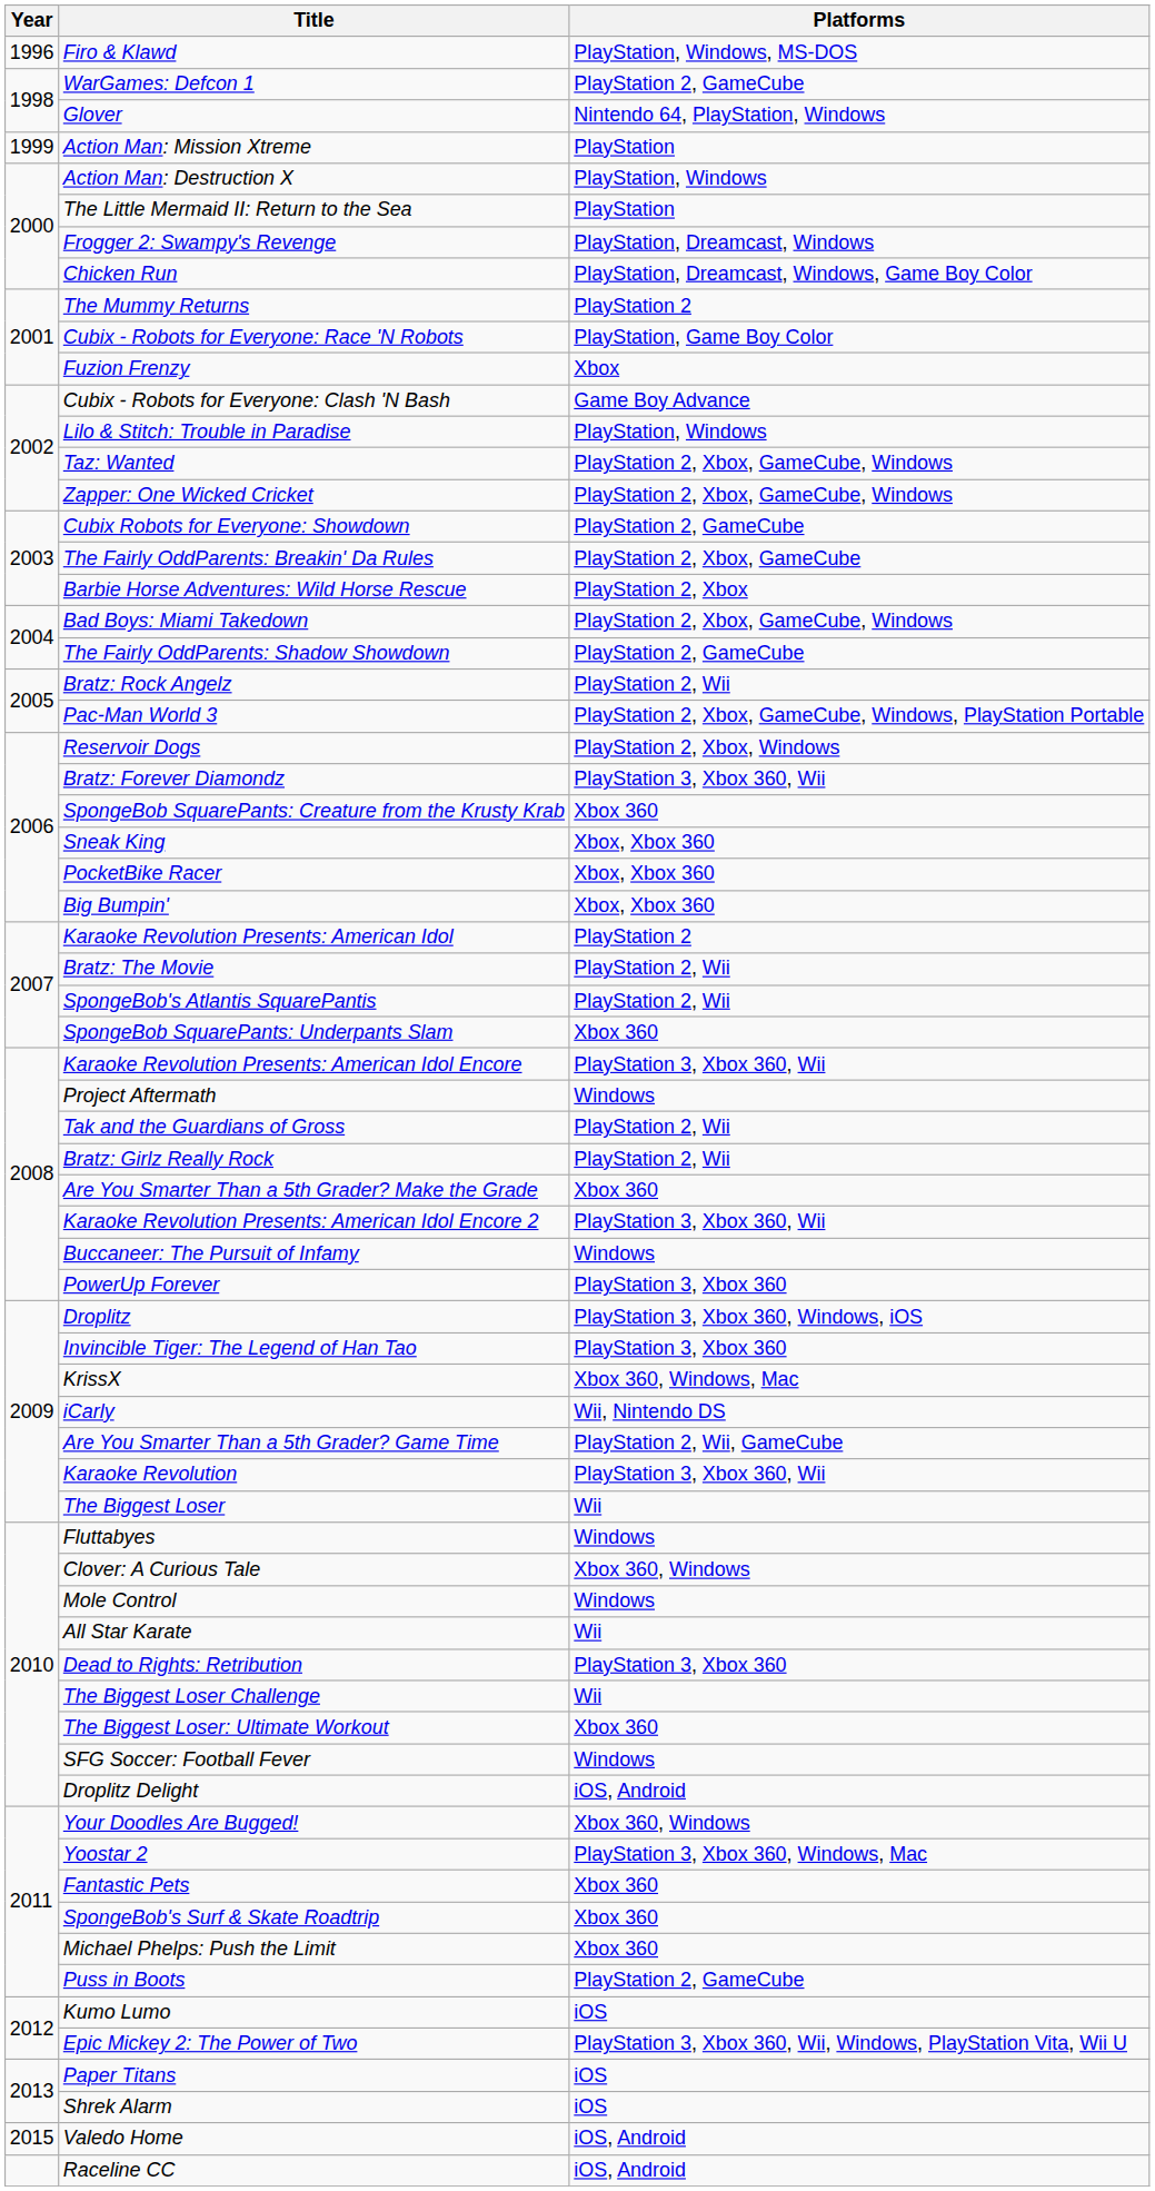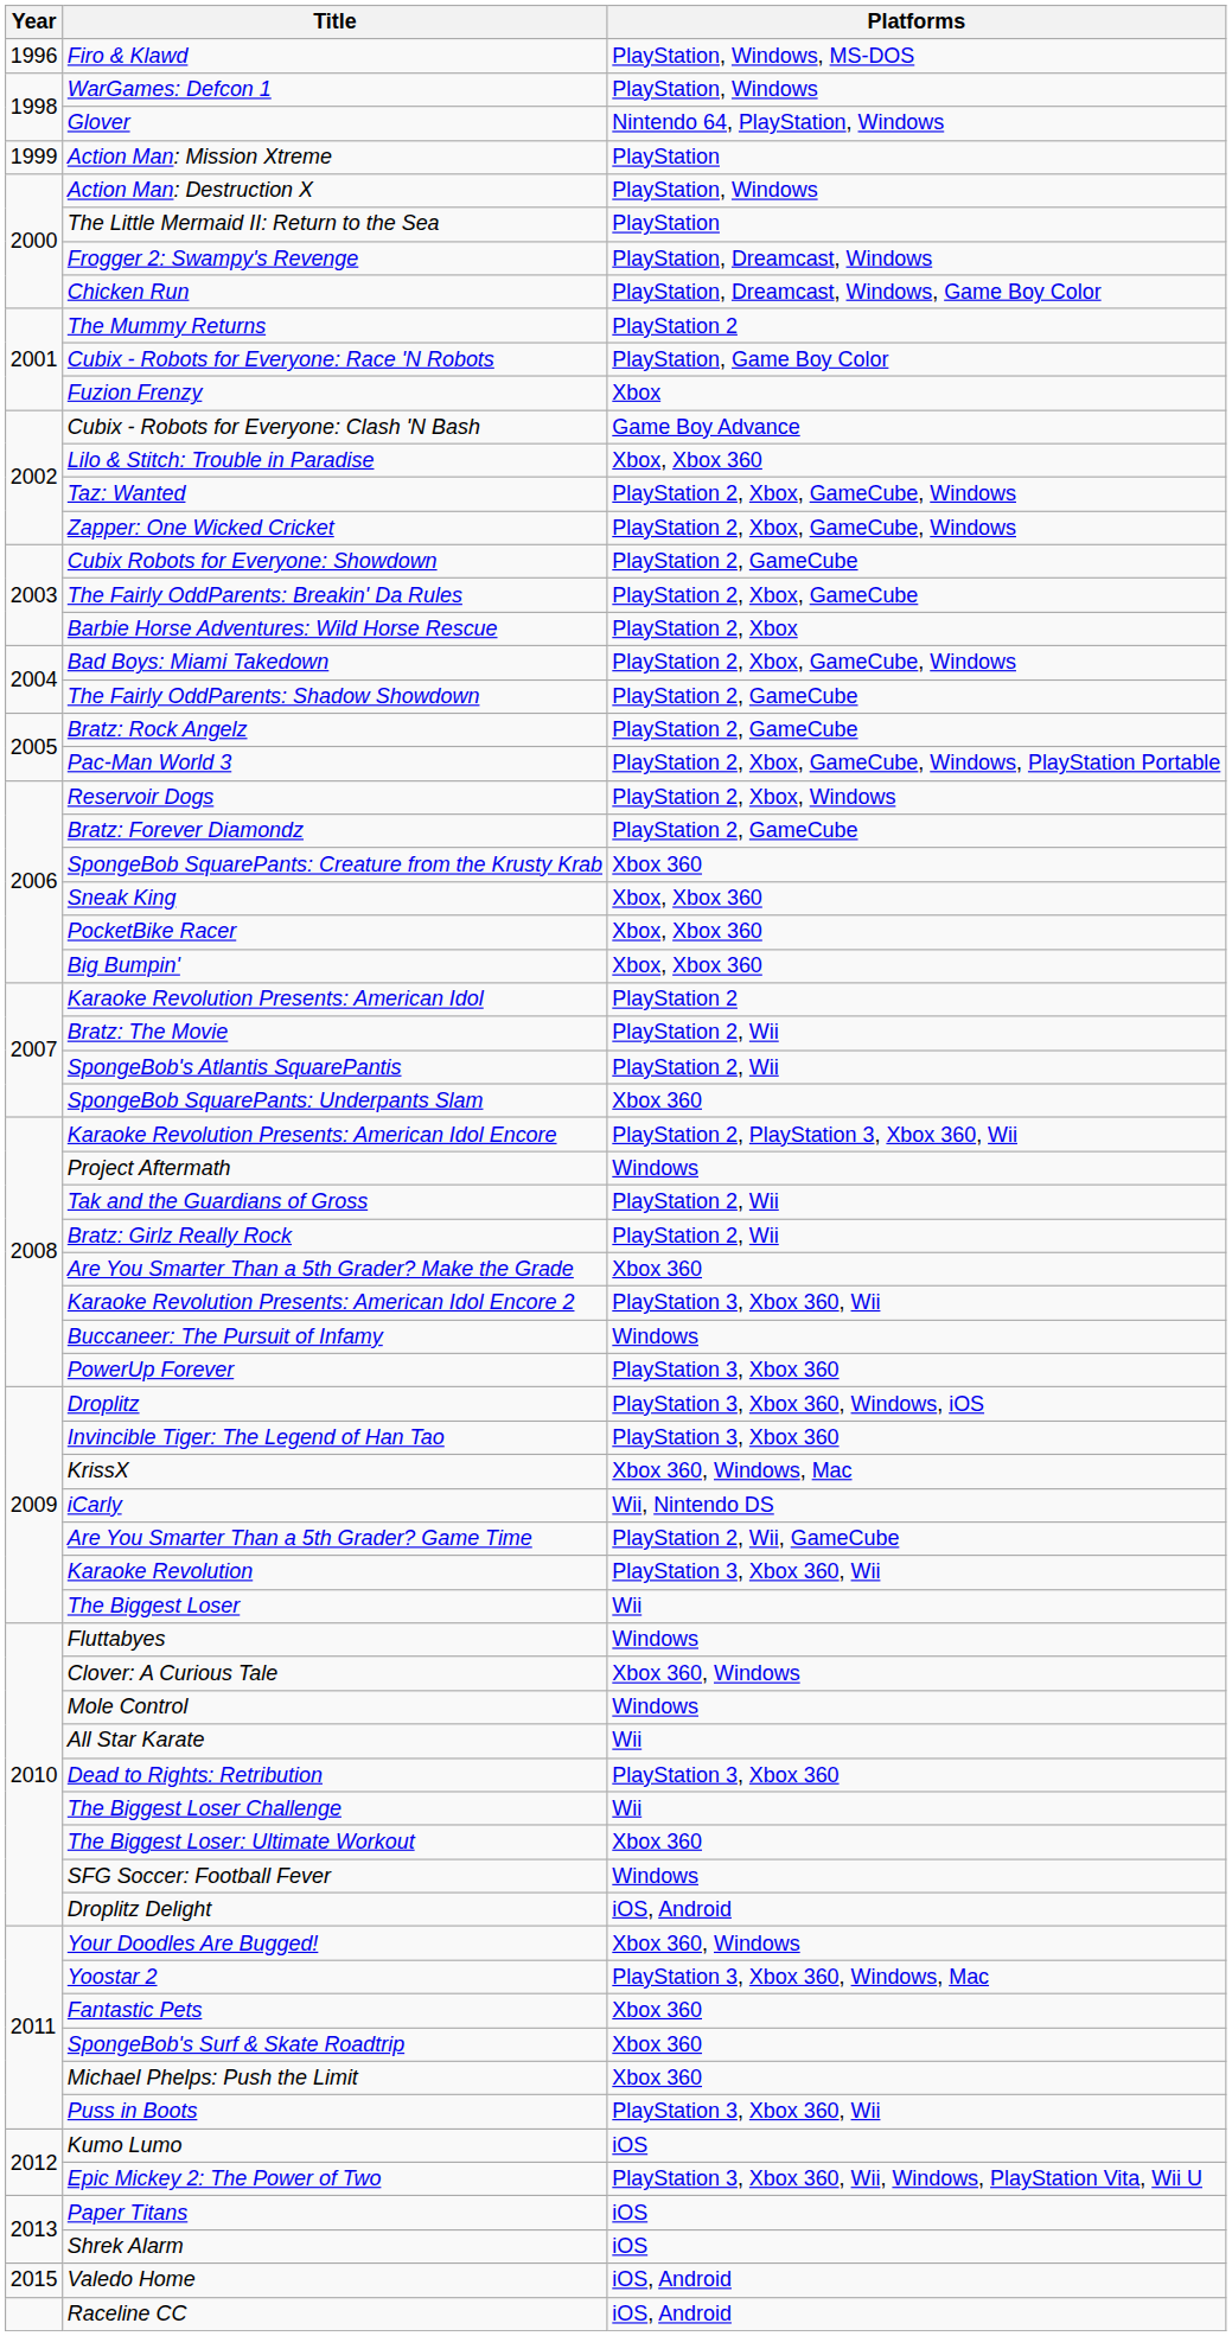WarGames: Defcon 1 | Platforms: PlayStation 2, GameCube -> PlayStation, Windows
Lilo & Stitch: Trouble in Paradise | Platforms: PlayStation, Windows -> Xbox, Xbox 360
Bratz: Rock Angelz | Platforms: PlayStation 2, Wii -> PlayStation 2, GameCube
Bratz: Forever Diamondz | Platforms: PlayStation 3, Xbox 360, Wii -> PlayStation 2, GameCube
Karaoke Revolution Presents: American Idol Encore | Platforms: PlayStation 3, Xbox 360, Wii -> PlayStation 2, PlayStation 3, Xbox 360, Wii
Puss in Boots | Platforms: PlayStation 2, GameCube -> PlayStation 3, Xbox 360, Wii
